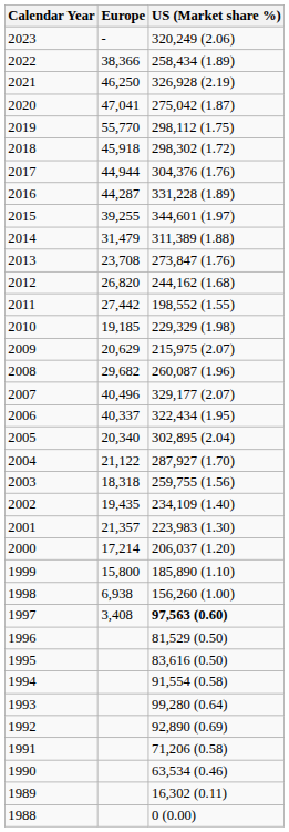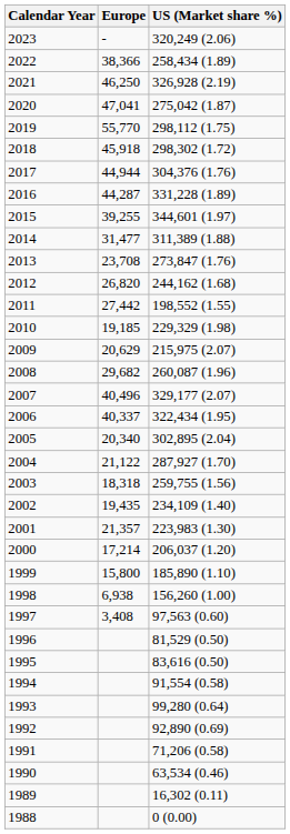2014 | Europe: 31,479 -> 31,477
1997 | US (Market share %): bold -> normal
